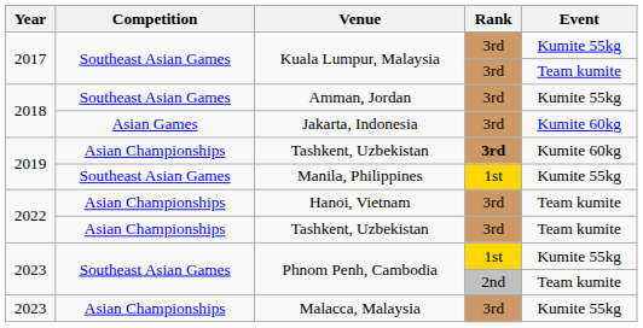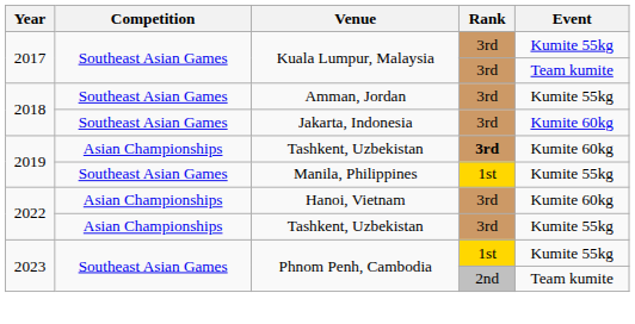Jakarta, Indonesia | Competition: Asian Games -> Southeast Asian Games
Hanoi, Vietnam | Event: Team kumite -> Kumite 60kg
2022 / Tashkent, Uzbekistan | Event: Team kumite -> Kumite 55kg
- row: 2023 | Asian Championships | Malacca, Malaysia | 3rd | Kumite 55kg
